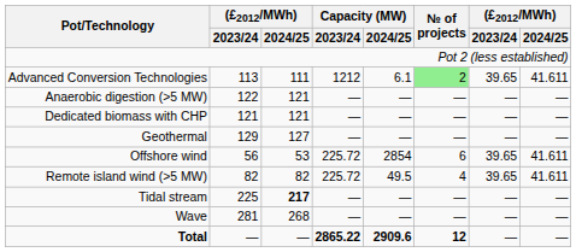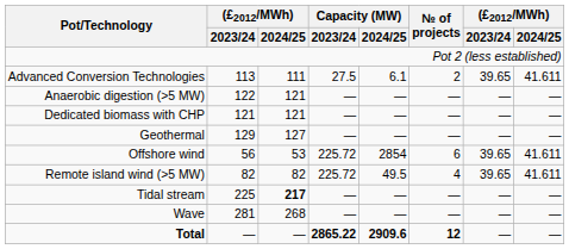Advanced Conversion Technologies | Capacity (MW) / 2023/24: 1212 -> 27.5
Advanced Conversion Technologies | № of projects: lightgreen background -> no background
